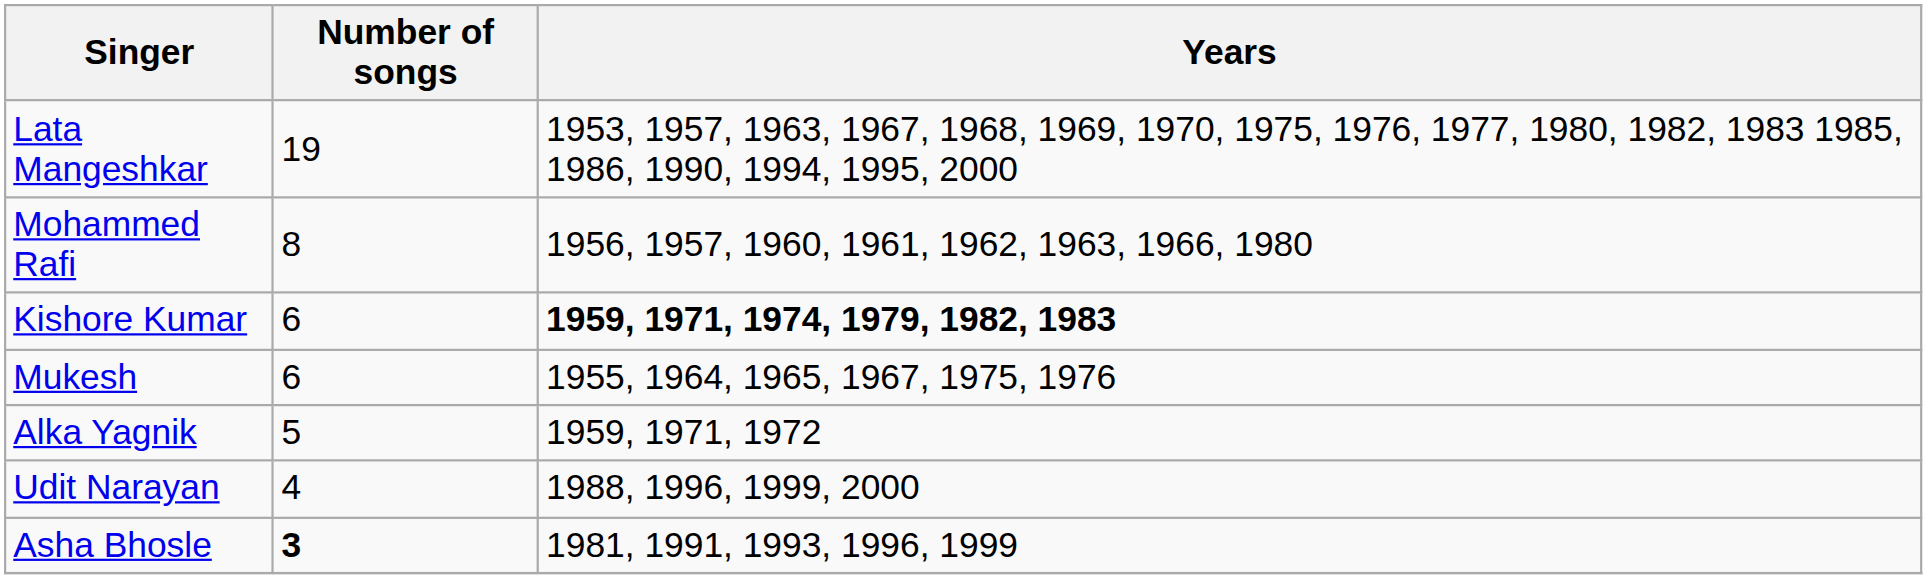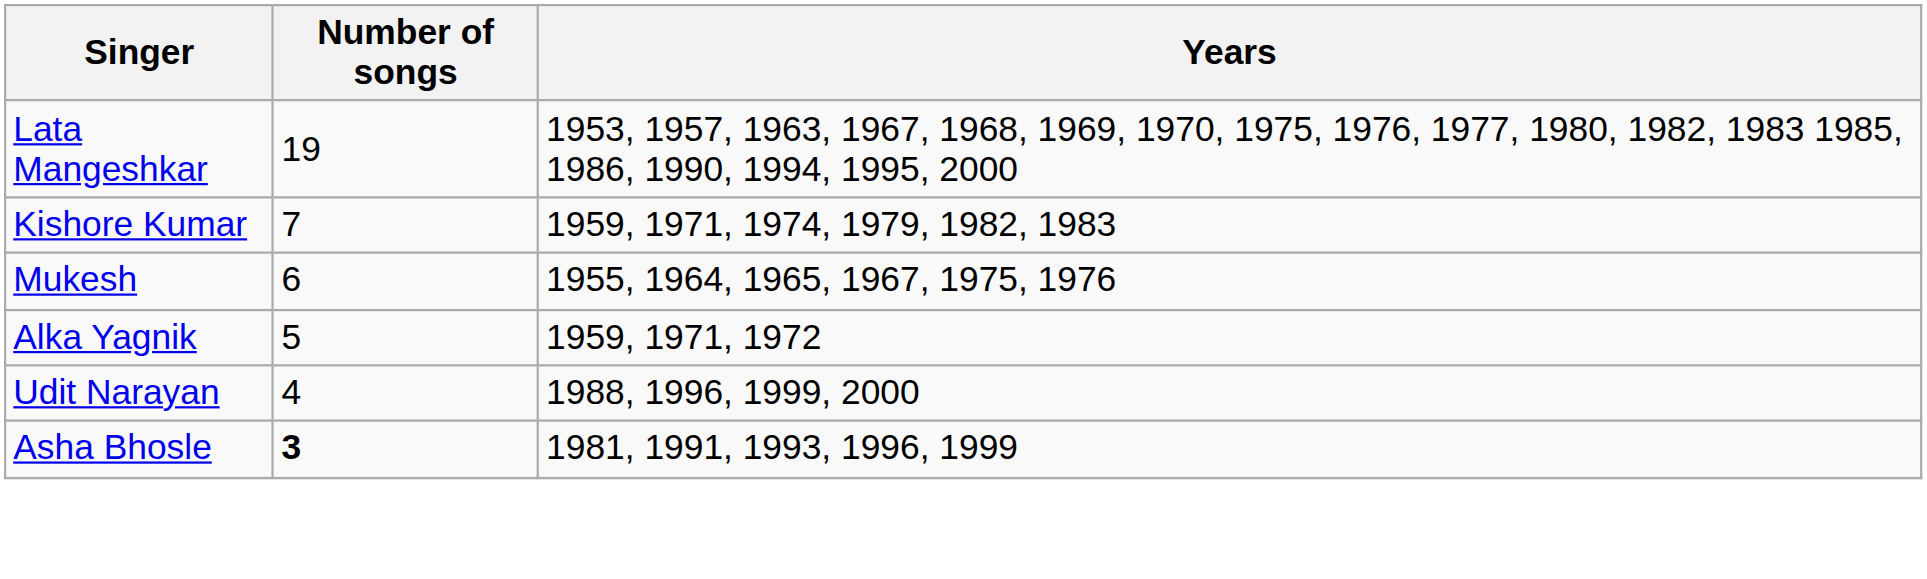- row: Mohammed Rafi | 8 | 1956, 1957, 1960, 1961, 1962, 1963, 1966, 1980
Kishore Kumar | Number of songs: 6 -> 7
Kishore Kumar | Years: bold -> normal
